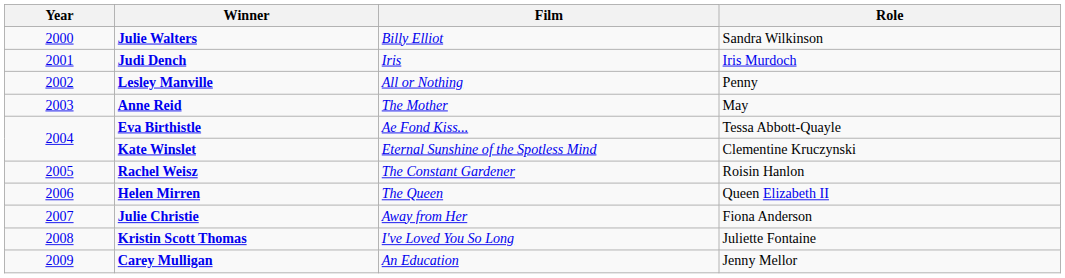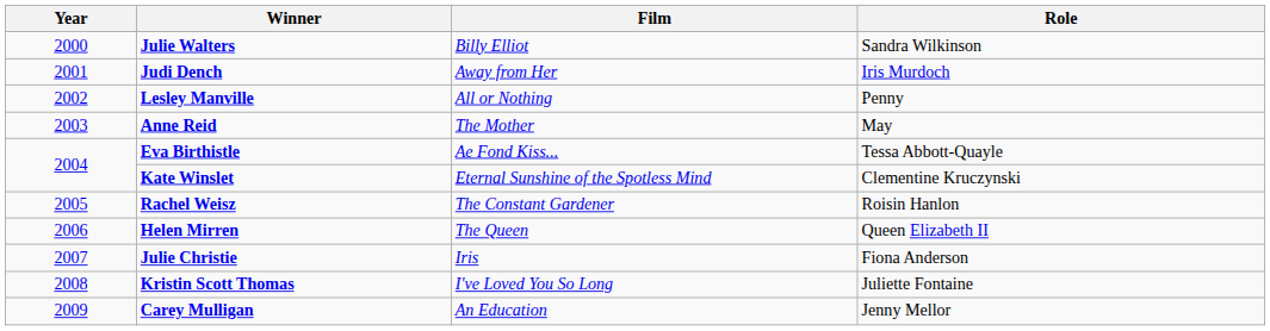Judi Dench | Film: Iris -> Away from Her
Julie Christie | Film: Away from Her -> Iris
